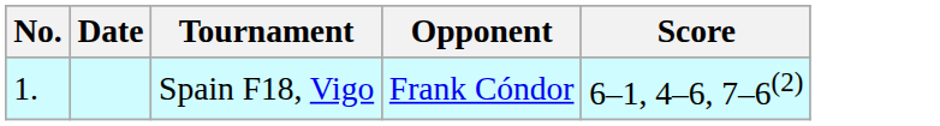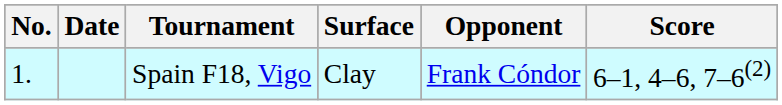+ column: Surface | Clay
